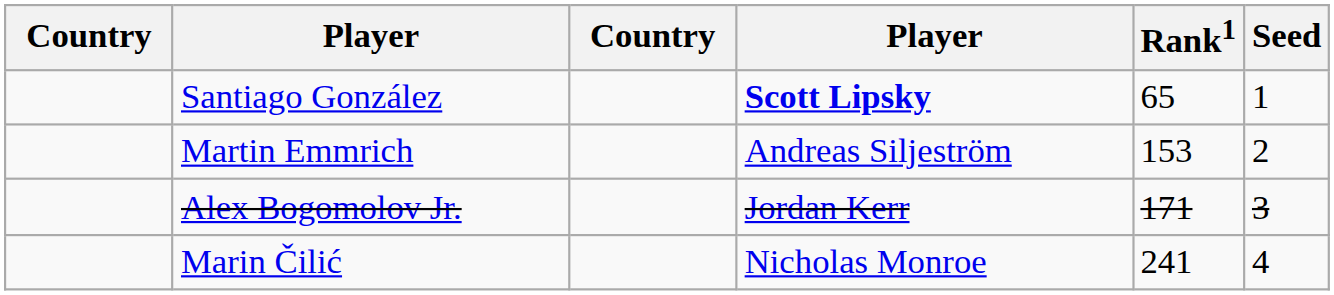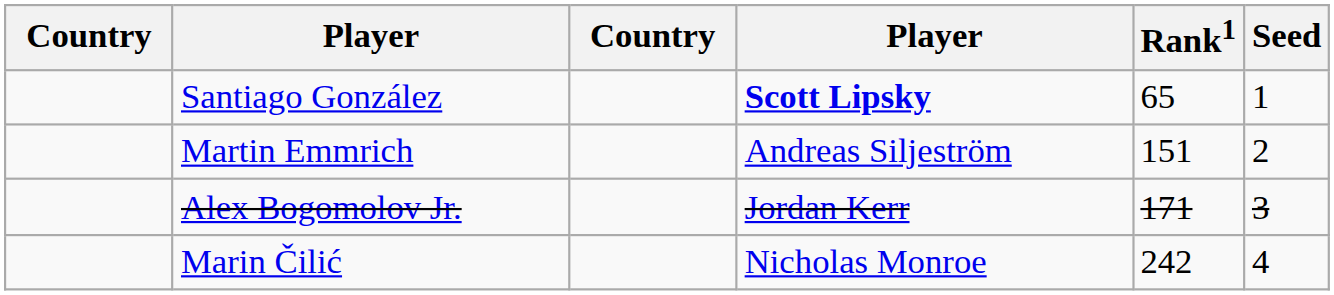Martin Emmrich | Rank1: 153 -> 151
Marin Čilić | Rank1: 241 -> 242
